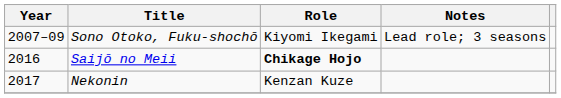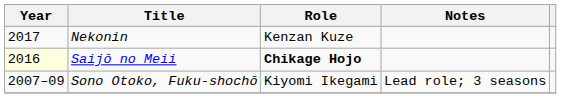rows swapped: Sono Otoko, Fuku-shochō <-> Nekonin
Saijō no Meii | Year: no background -> lightyellow background
